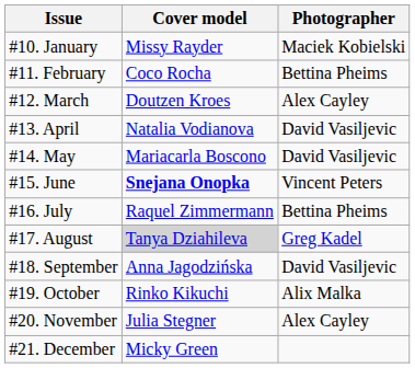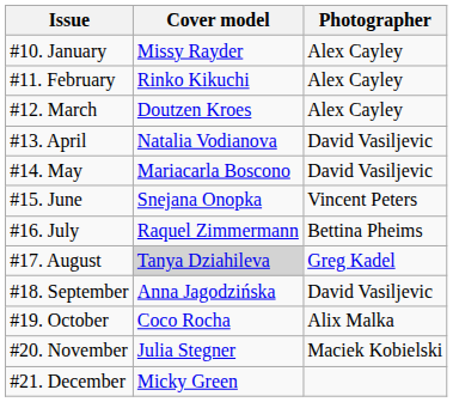#10. January | Photographer: Maciek Kobielski -> Alex Cayley
#11. February | Cover model: Coco Rocha -> Rinko Kikuchi
#11. February | Photographer: Bettina Pheims -> Alex Cayley
#15. June | Cover model: bold -> normal
#19. October | Cover model: Rinko Kikuchi -> Coco Rocha
#20. November | Photographer: Alex Cayley -> Maciek Kobielski
